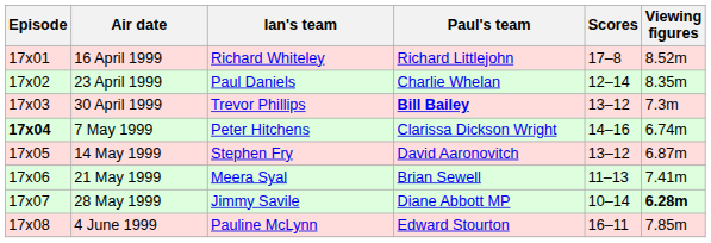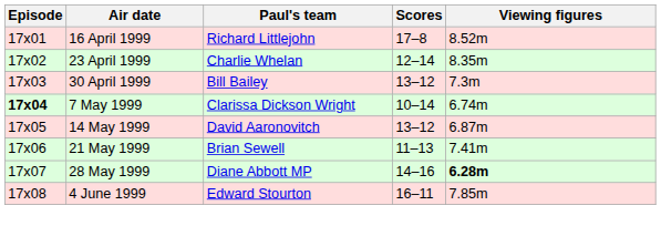- column: Ian's team | Richard Whiteley | Paul Daniels | Trevor Phillips | Peter Hitchens | Stephen Fry | Meera Syal | Jimmy Savile | Pauline McLynn
30 April 1999 | Paul's team: bold -> normal
7 May 1999 | Scores: 14–16 -> 10–14
28 May 1999 | Scores: 10–14 -> 14–16
